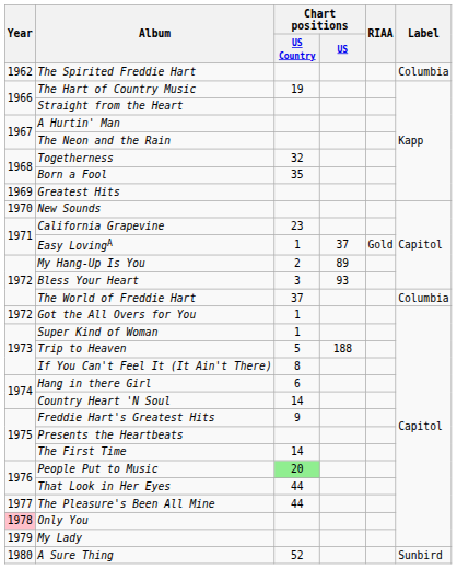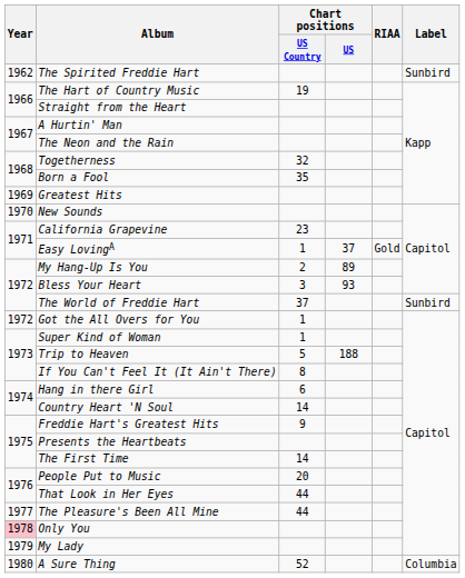The Spirited Freddie Hart | Label: Columbia -> Sunbird
The World of Freddie Hart | Label: Columbia -> Sunbird
People Put to Music | Chart positions / US Country: lightgreen background -> no background
A Sure Thing | Label: Sunbird -> Columbia
